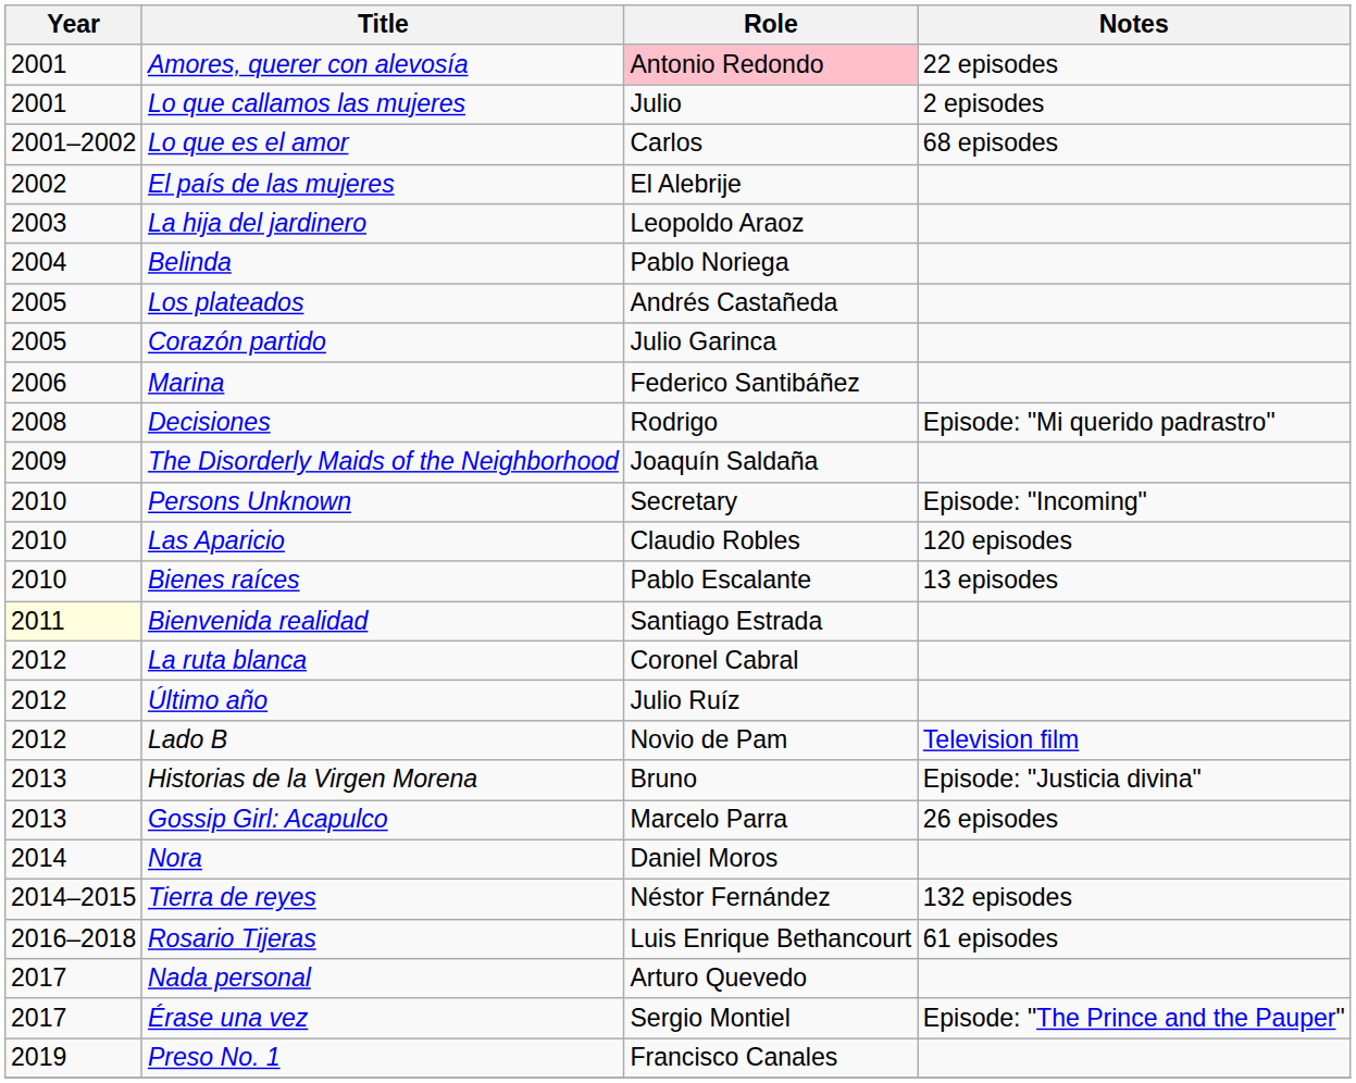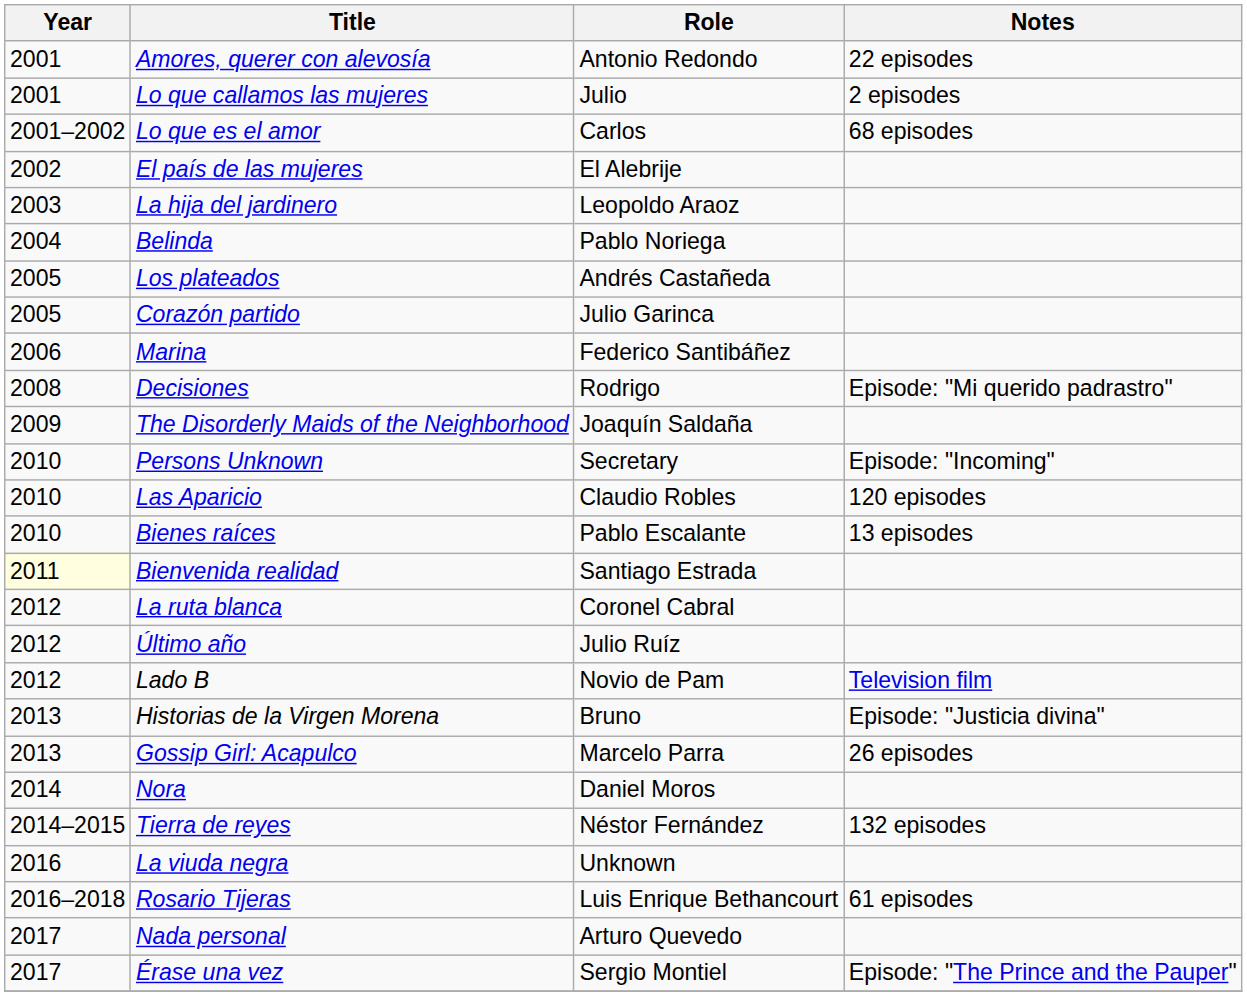Amores, querer con alevosía | Role: pink background -> no background
+ row: 2016 | La viuda negra | Unknown
- row: 2019 | Preso No. 1 | Francisco Canales
